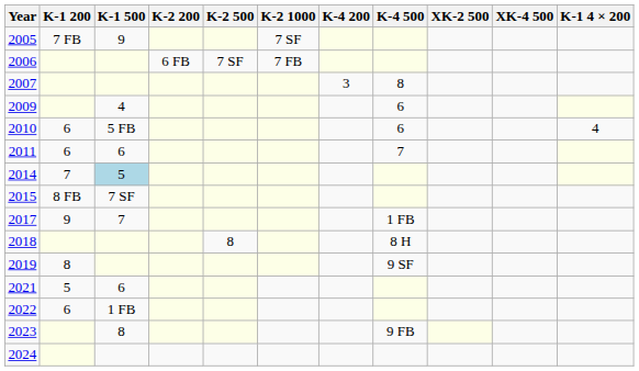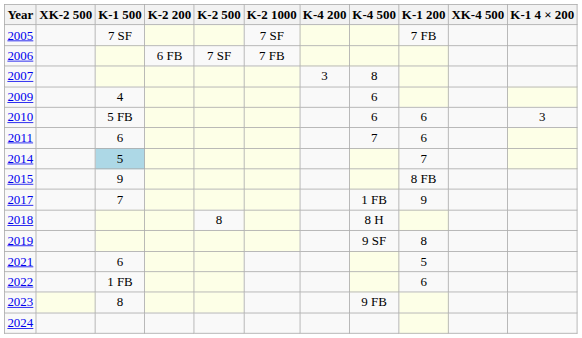columns swapped: K-1 200 <-> XK-2 500
2005 | K-1 500: 9 -> 7 SF
2010 | K-1 4 × 200: 4 -> 3
2015 | K-1 500: 7 SF -> 9
